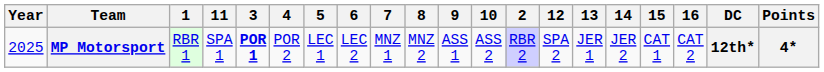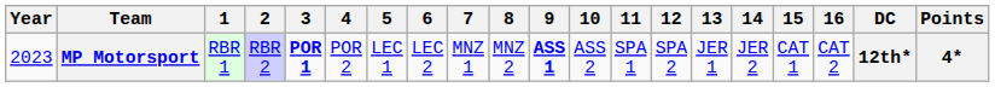columns swapped: 2 <-> 11
MP Motorsport | Year: 2025 -> 2023
MP Motorsport | 9: normal -> bold
